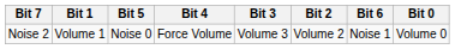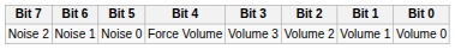columns swapped: Bit 6 <-> Bit 1
